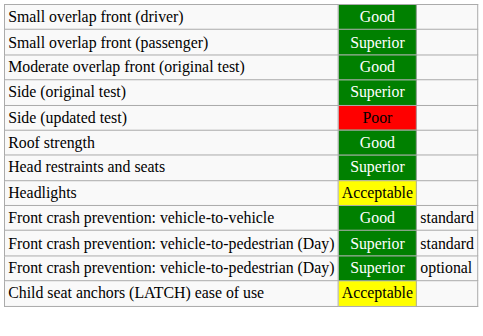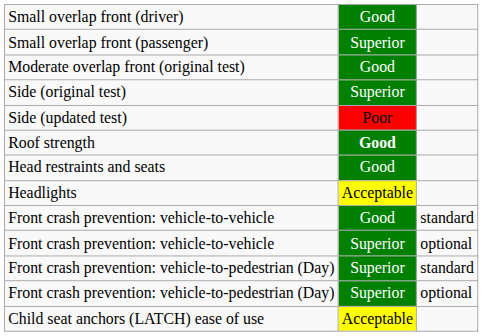Roof strength | column 2: normal -> bold
Head restraints and seats | column 2: Superior -> Good
+ row: Front crash prevention: vehicle-to-vehicle | Superior | optional
